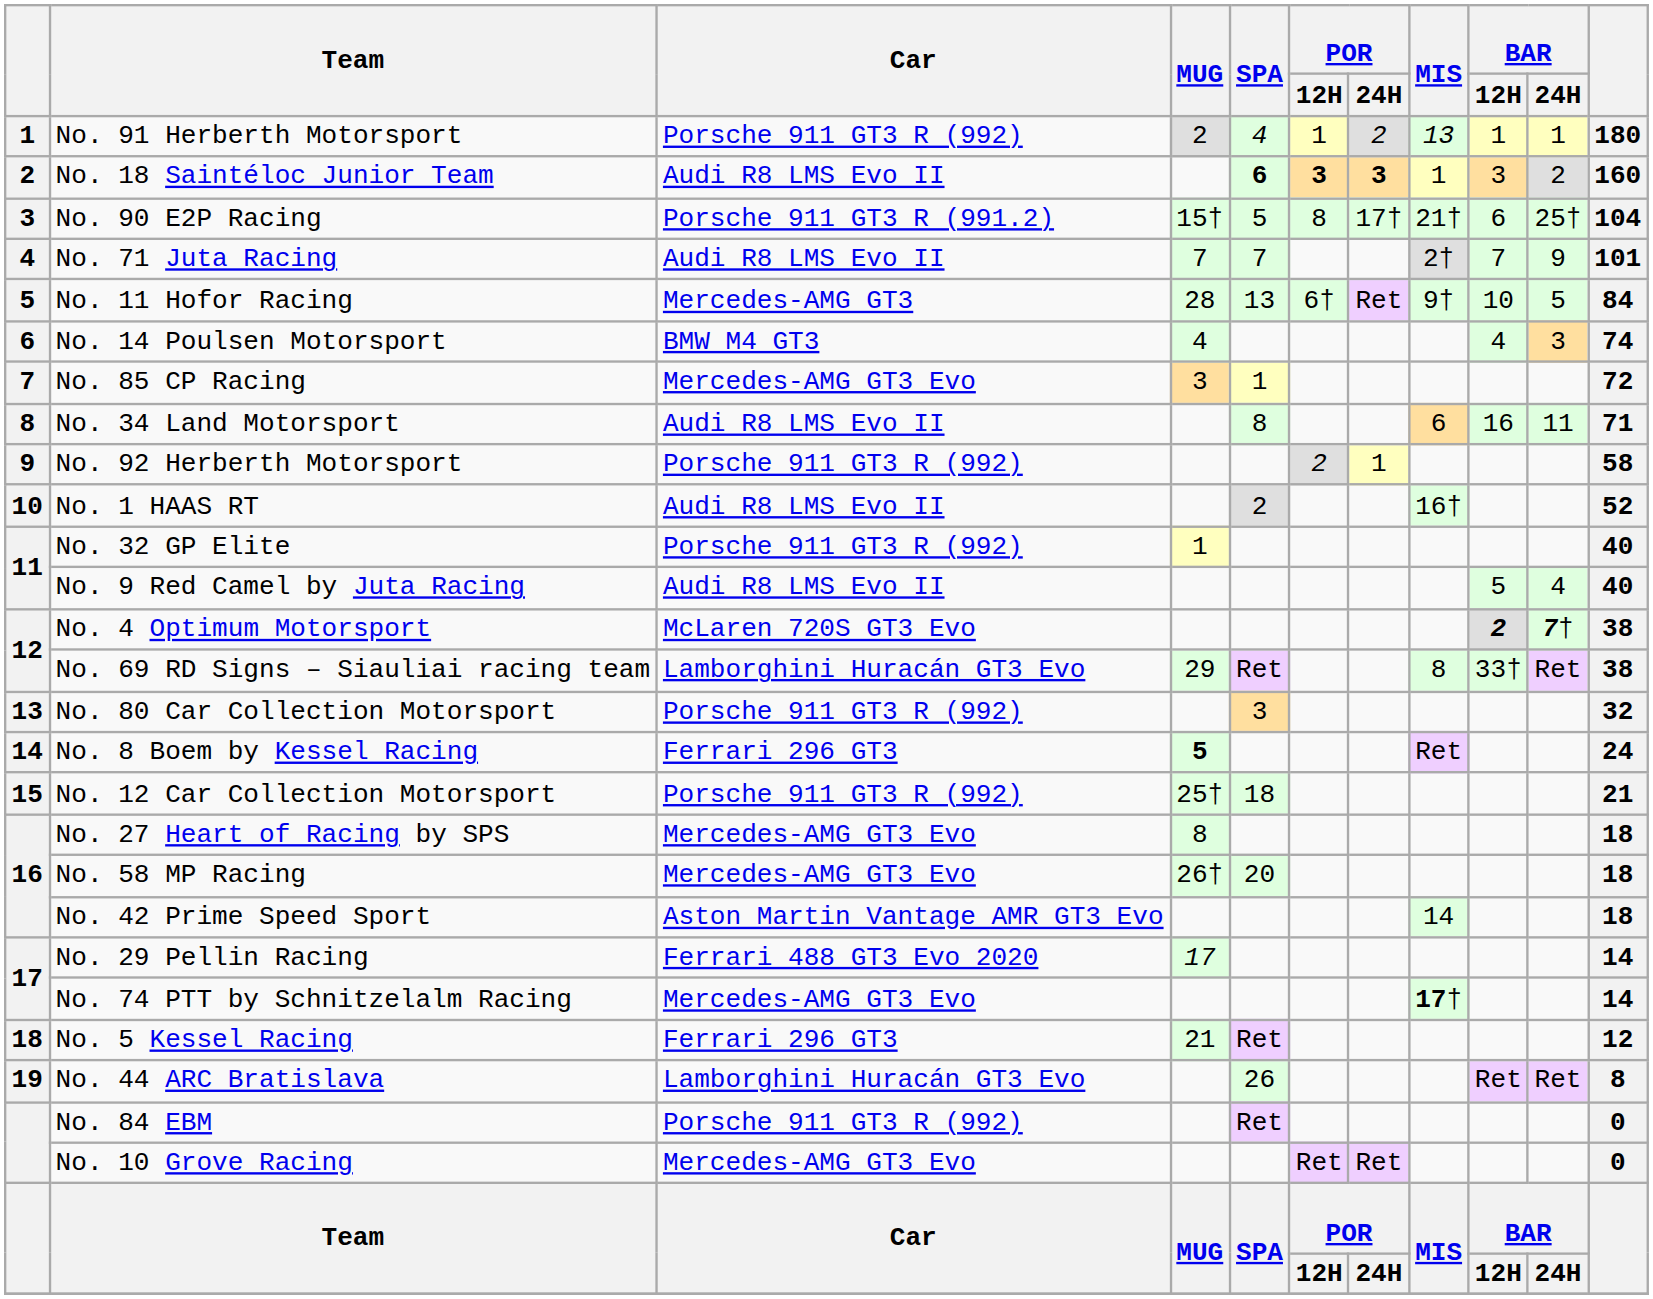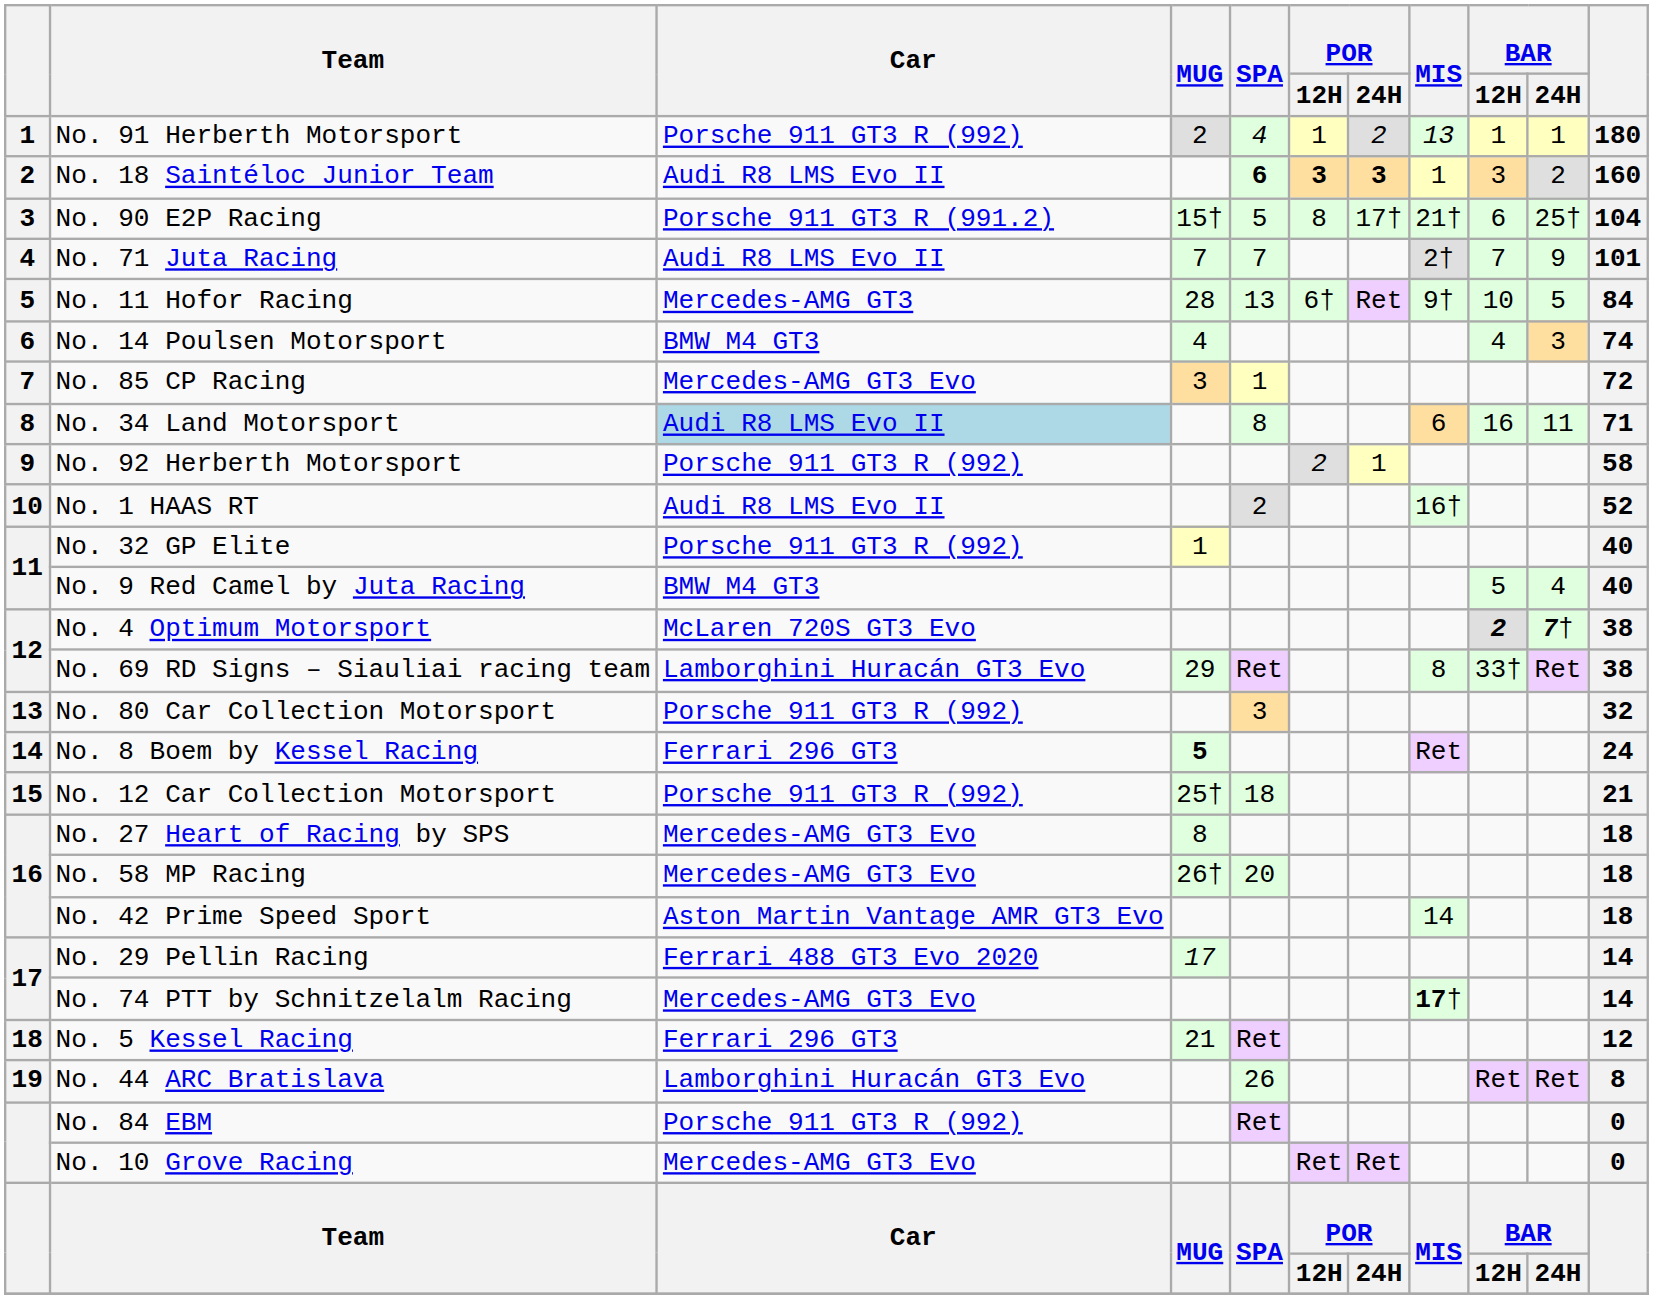No. 34 Land Motorsport | Car: no background -> lightblue background
No. 9 Red Camel by Juta Racing | Car: Audi R8 LMS Evo II -> BMW M4 GT3
